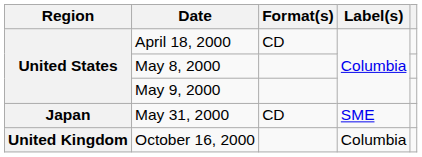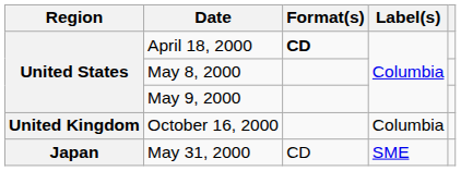April 18, 2000 | Format(s): normal -> bold
rows swapped: May 31, 2000 <-> October 16, 2000
